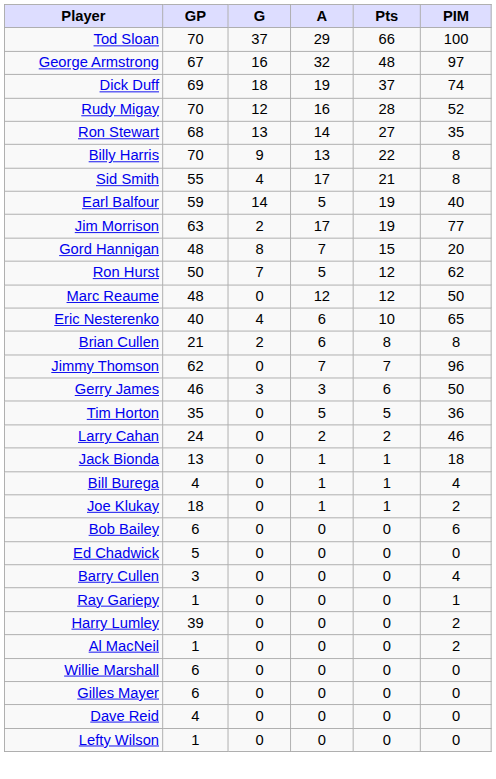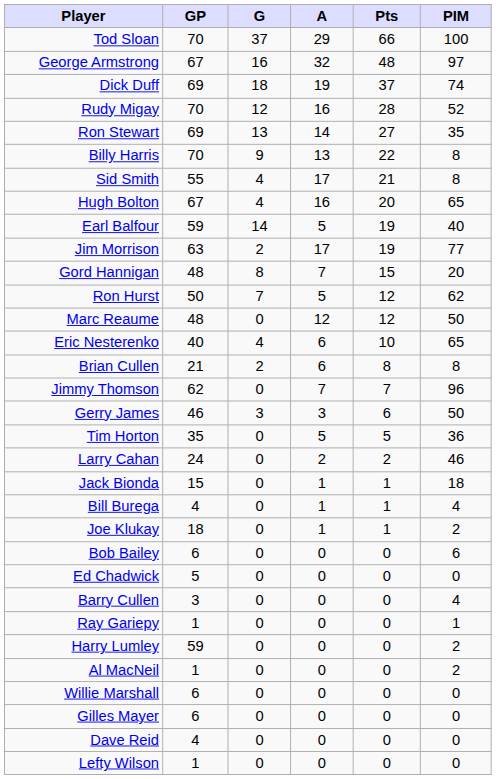Ron Stewart | GP: 68 -> 69
+ row: Hugh Bolton | 67 | 4 | 16 | 20 | 65
Jack Bionda | GP: 13 -> 15
Harry Lumley | GP: 39 -> 59
